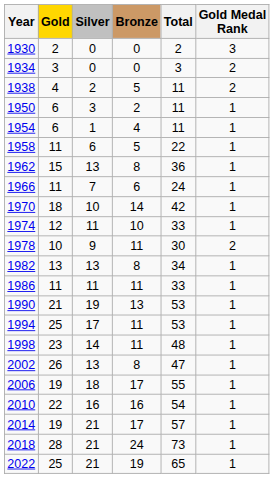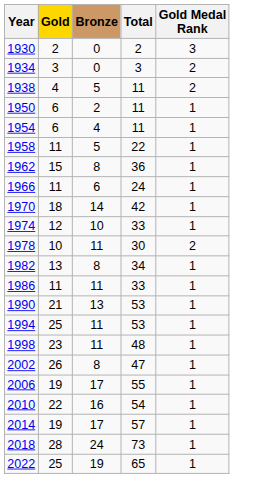- column: Silver | 0 | 0 | 2 | 3 | 1 | 6 | 13 | 7 | 10 | 11 | 9 | 13 | 11 | 19 | 17 | 14 | 13 | 18 | 16 | 21 | 21 | 21
